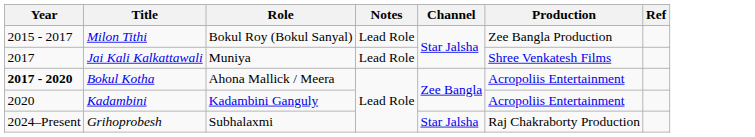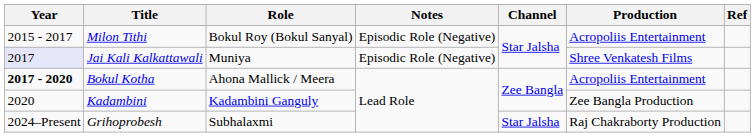Milon Tithi | Notes: Lead Role -> Episodic Role (Negative)
Milon Tithi | Production: Zee Bangla Production -> Acropoliis Entertainment
Jai Kali Kalkattawali | Year: no background -> lavender background
Jai Kali Kalkattawali | Notes: Lead Role -> Episodic Role (Negative)
Kadambini | Production: Acropoliis Entertainment -> Zee Bangla Production
